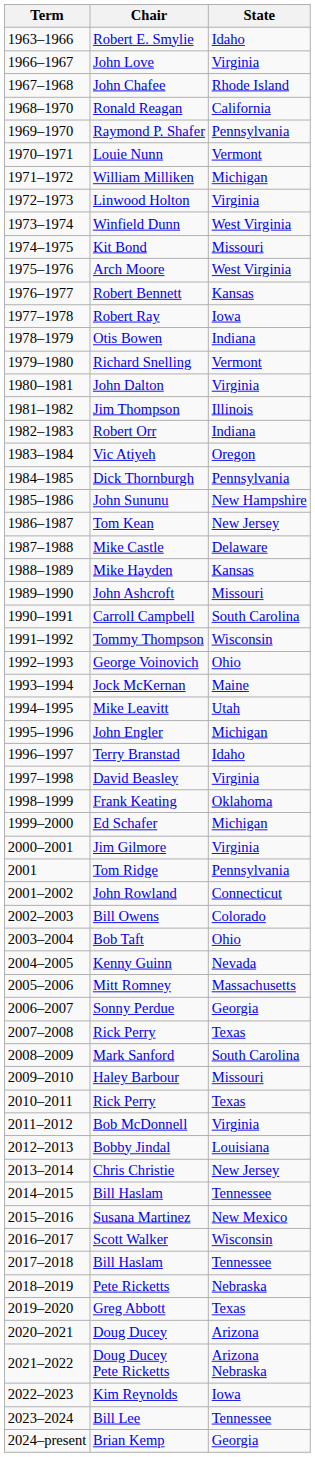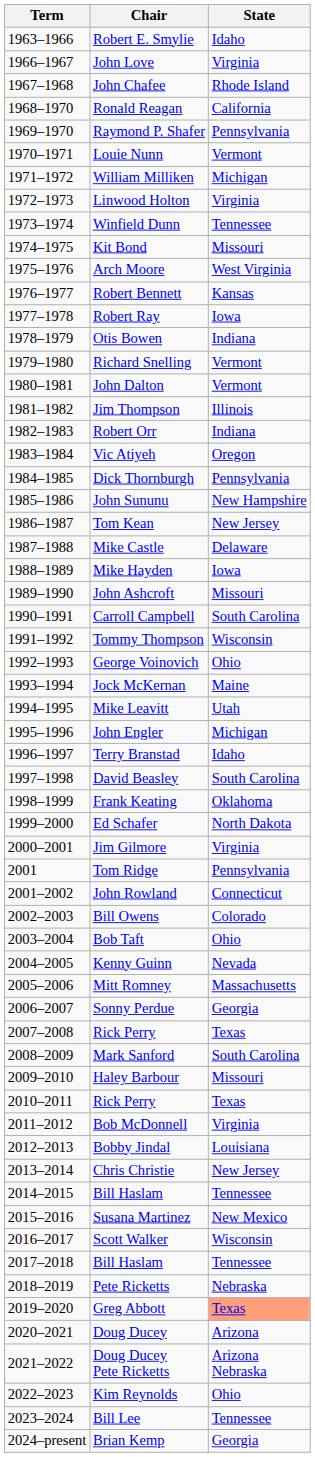Winfield Dunn | State: West Virginia -> Tennessee
John Dalton | State: Virginia -> Vermont
Mike Hayden | State: Kansas -> Iowa
David Beasley | State: Virginia -> South Carolina
Ed Schafer | State: Michigan -> North Dakota
Greg Abbott | State: no background -> lightsalmon background
Kim Reynolds | State: Iowa -> Ohio
